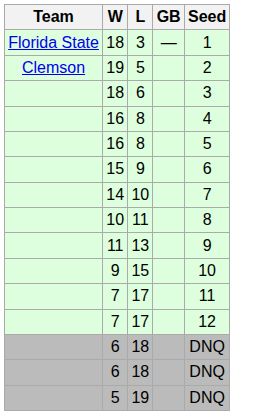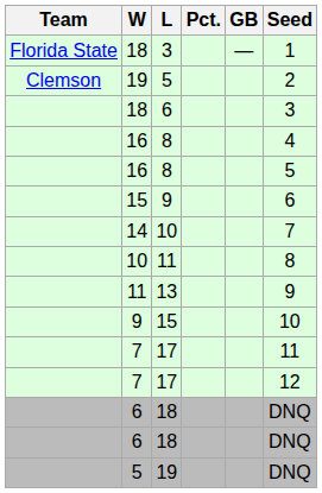+ column: Pct.
